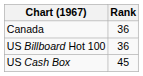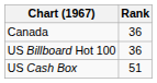US Cash Box | Rank: 45 -> 51
